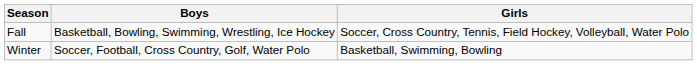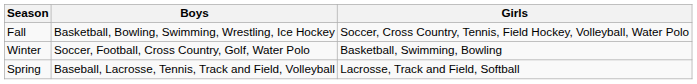+ row: Spring | Baseball, Lacrosse, Tennis, Track and Field, Volleyball | Lacrosse, Track and Field, Softball
